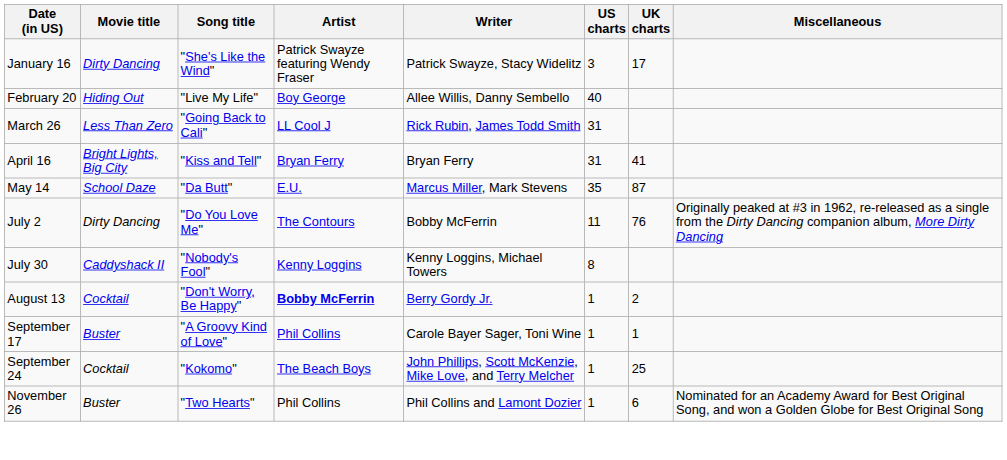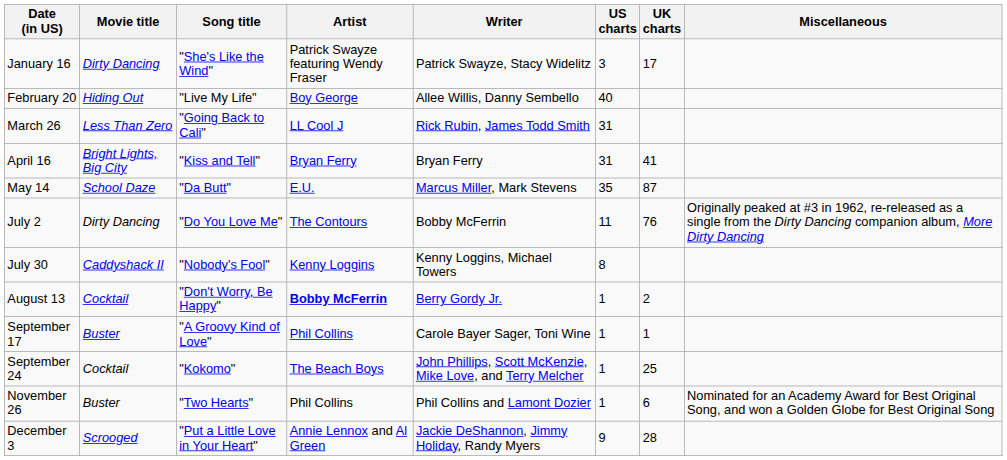+ row: December 3 | Scrooged | "Put a Little Love in Your Heart" | Annie Lennox and Al Green | Jackie DeShannon, Jimmy Holiday, Randy Myers | 9 | 28
